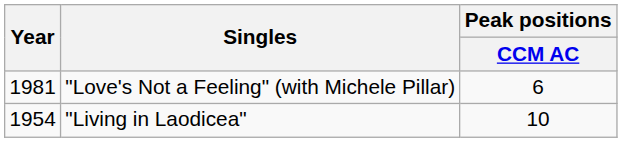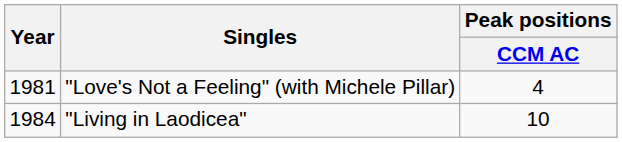"Love's Not a Feeling" (with Michele Pillar) | Peak positions / CCM AC: 6 -> 4
"Living in Laodicea" | Year: 1954 -> 1984
